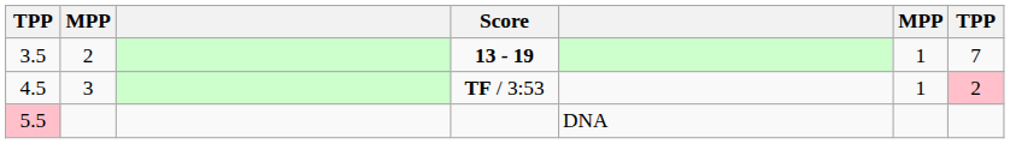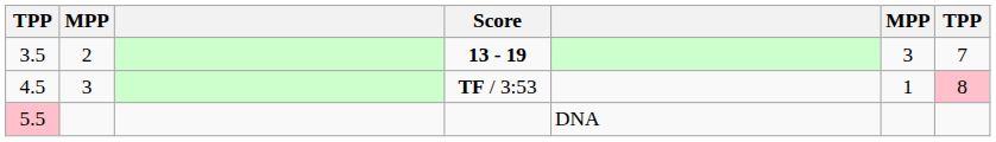3.5 | column 6: 1 -> 3
4.5 | column 7: 2 -> 8
